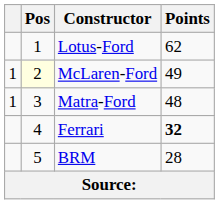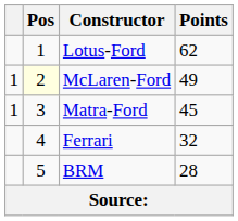Matra-Ford | Points: 48 -> 45
Ferrari | Points: bold -> normal
